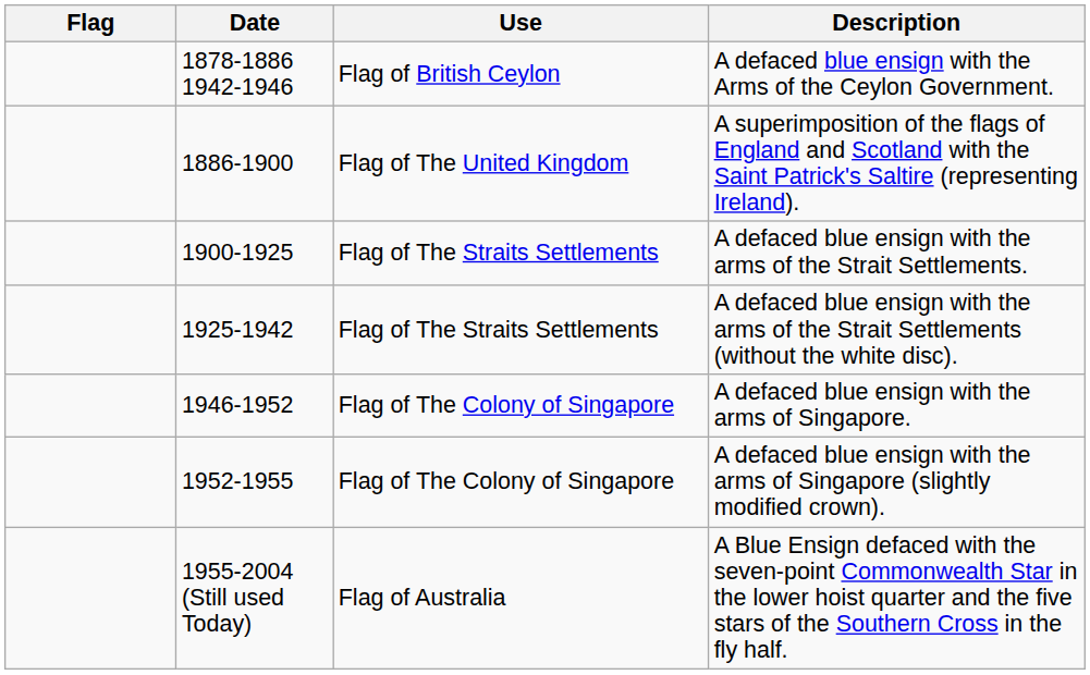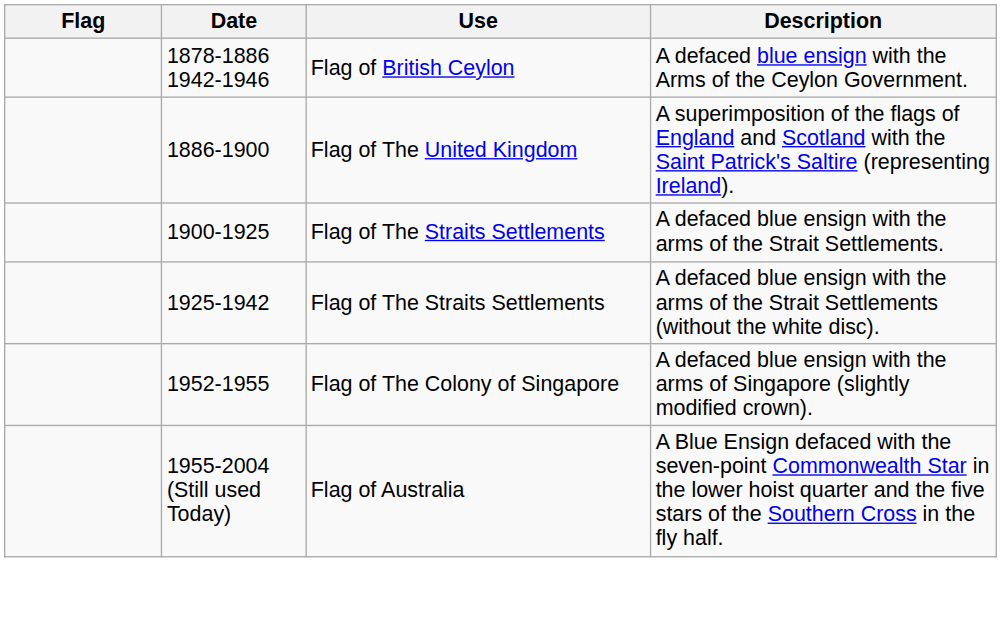- row: 1946-1952 | Flag of The Colony of Singapore | A defaced blue ensign with the arms of Singapore.
